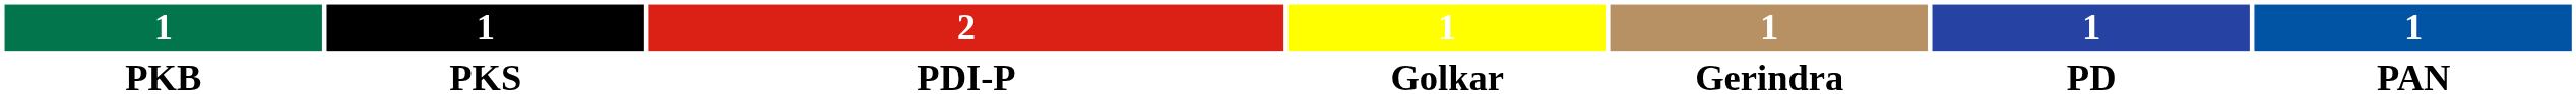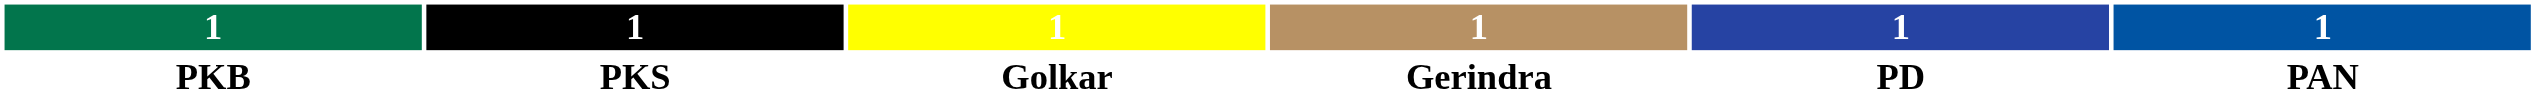- column: 2 | PDI-P
